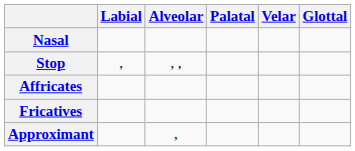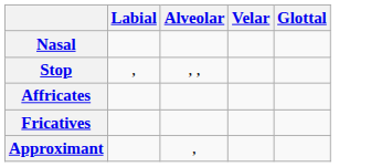- column: Palatal
